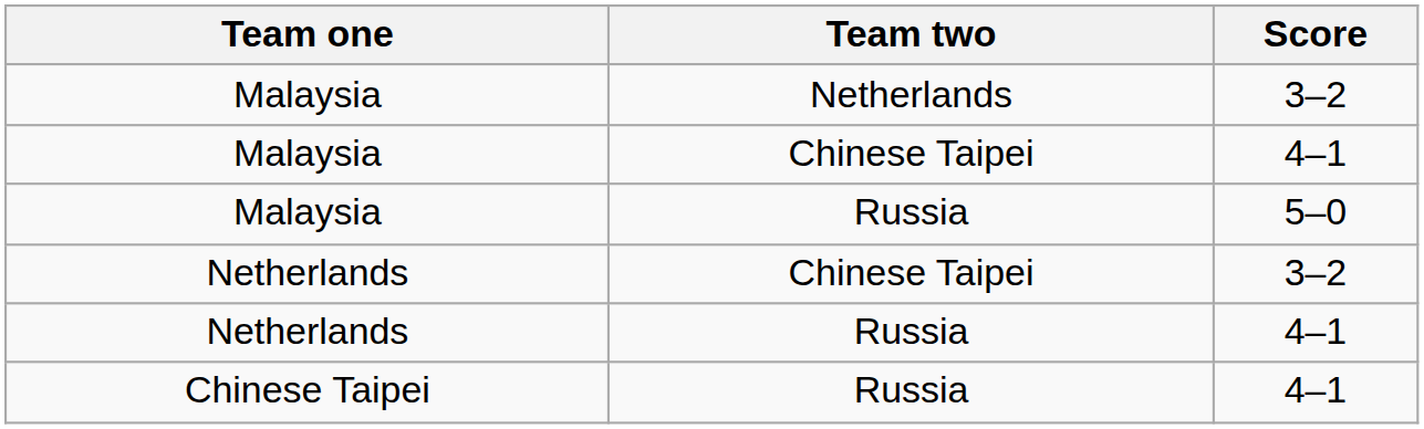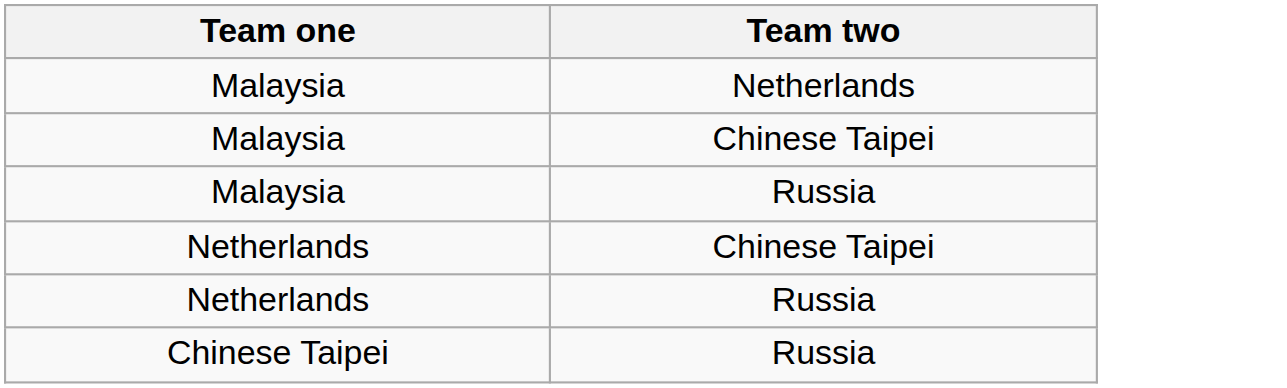- column: Score | 3–2 | 4–1 | 5–0 | 3–2 | 4–1 | 4–1
